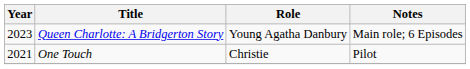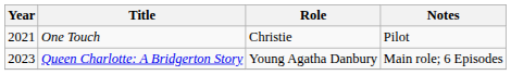rows swapped: One Touch <-> Queen Charlotte: A Bridgerton Story
